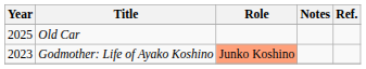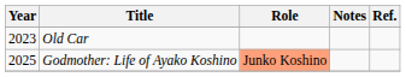Old Car | Year: 2025 -> 2023
Godmother: Life of Ayako Koshino | Year: 2023 -> 2025
